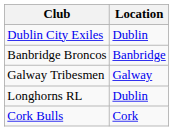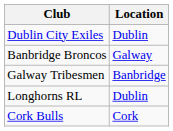Banbridge Broncos | Location: Banbridge -> Galway
Galway Tribesmen | Location: Galway -> Banbridge
